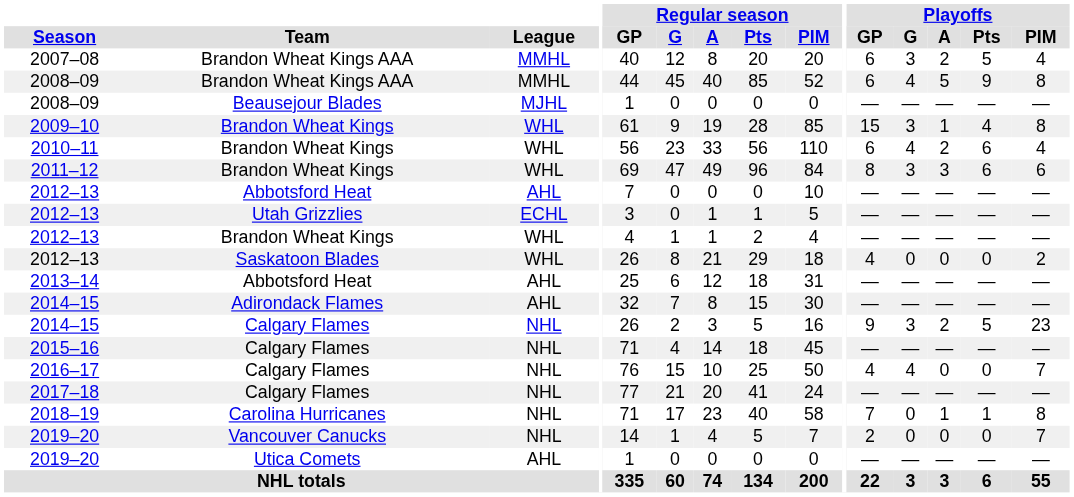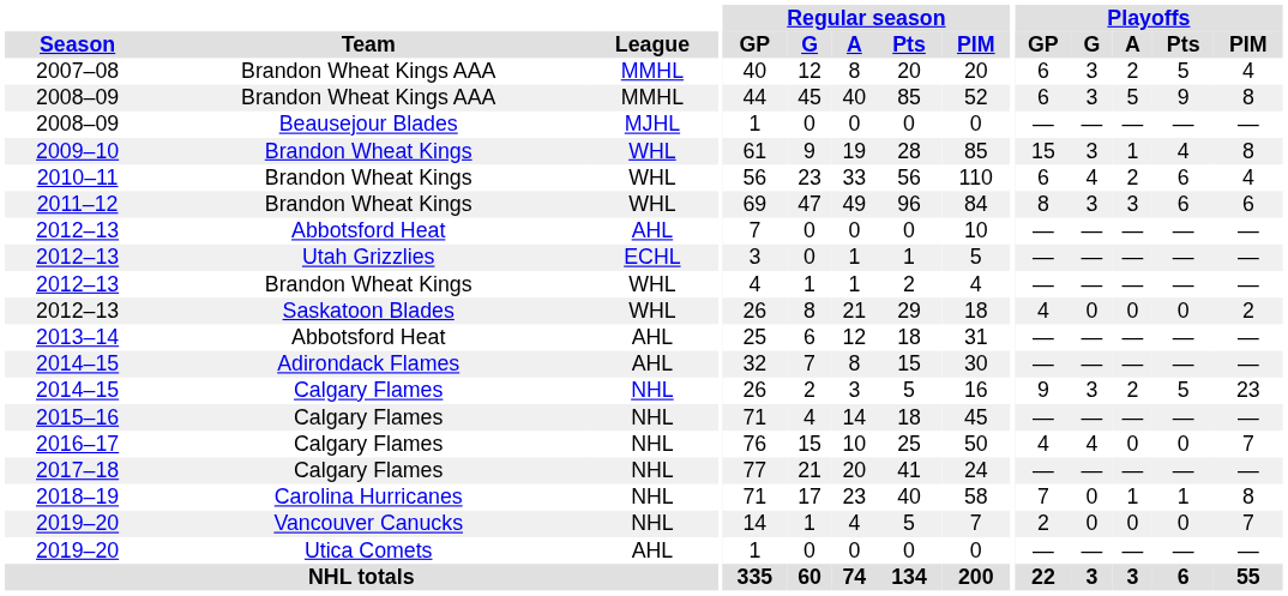2008–09 / Brandon Wheat Kings AAA | Playoffs / G: 4 -> 3
